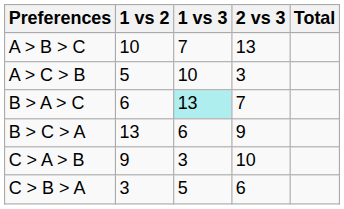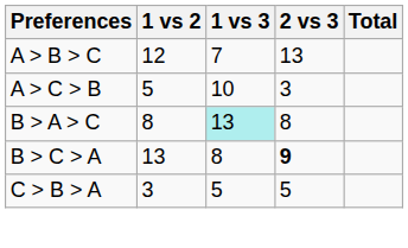A > B > C | 1 vs 2: 10 -> 12
B > A > C | 1 vs 2: 6 -> 8
B > A > C | 2 vs 3: 7 -> 8
B > C > A | 1 vs 3: 6 -> 8
B > C > A | 2 vs 3: normal -> bold
- row: C > A > B | 9 | 3 | 10
C > B > A | 2 vs 3: 6 -> 5
